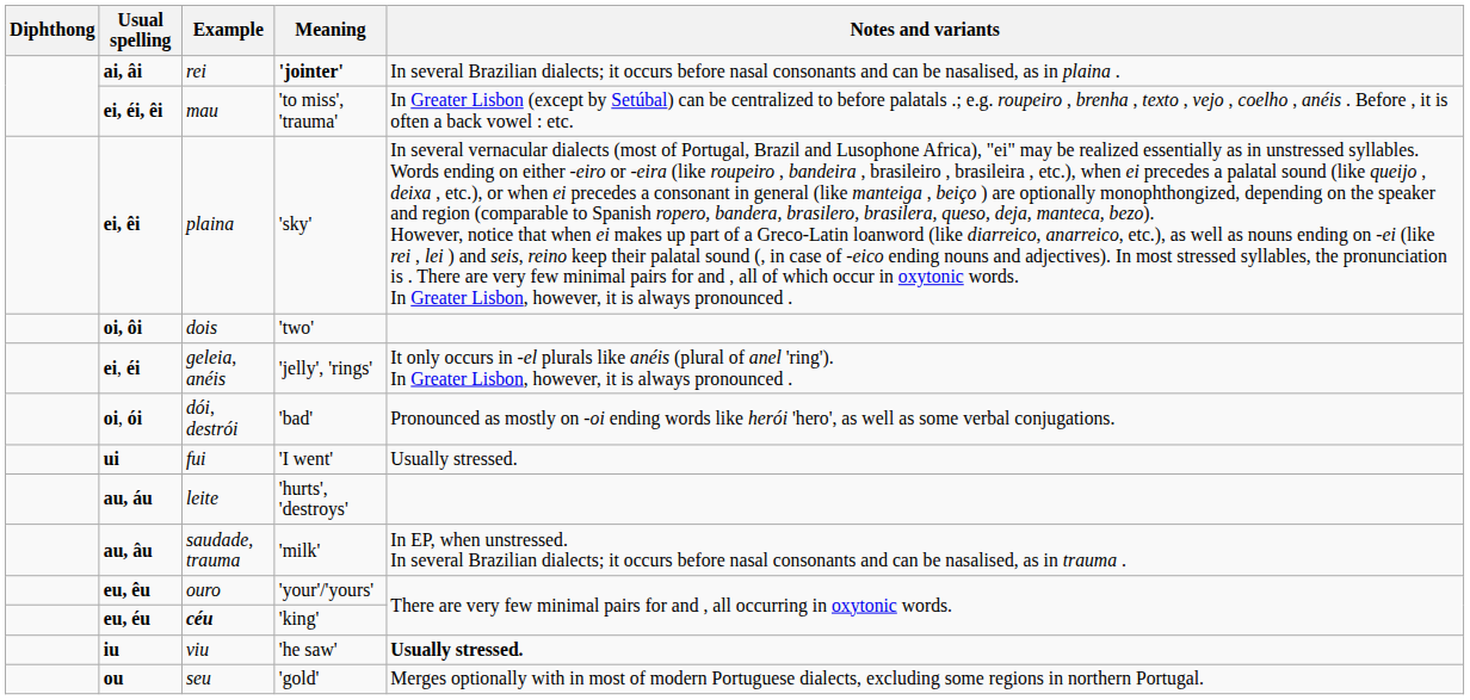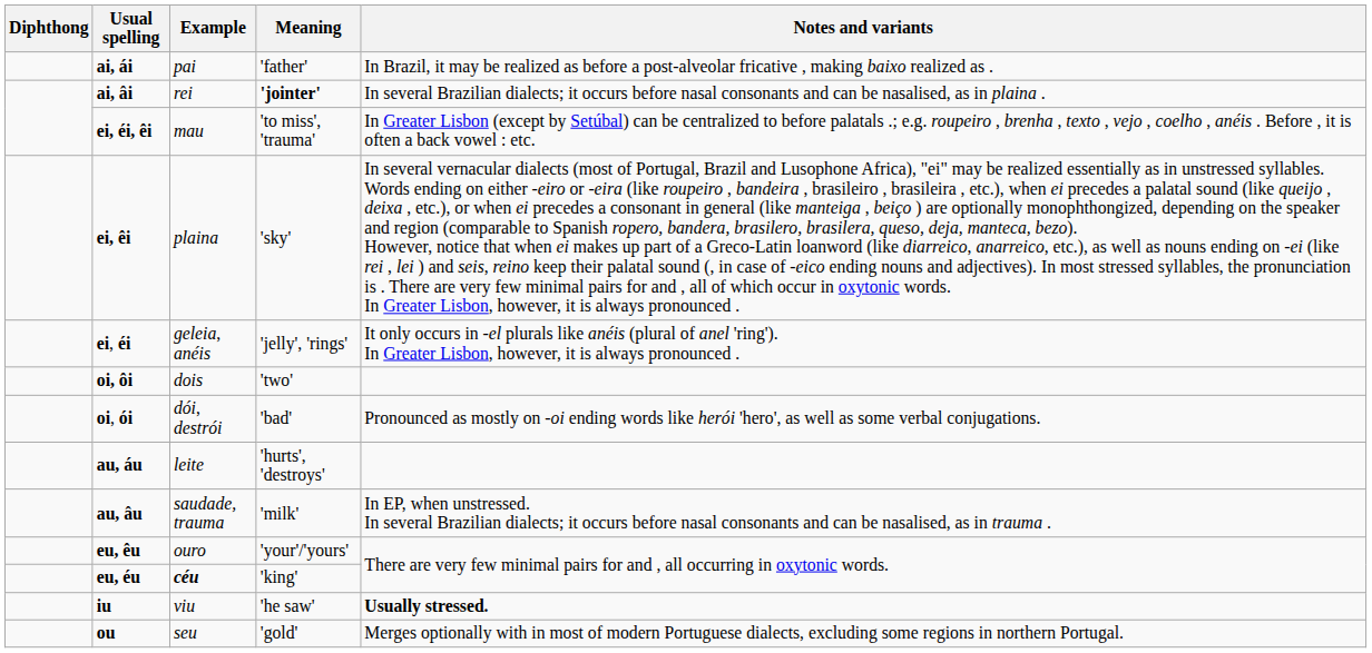+ row: ai, ái | pai | 'father' | In Brazil, it may be realized as before a post-alveolar fricative , making baixo realized as .
rows swapped: ei, éi <-> oi, ôi
- row: ui | fui | 'I went' | Usually stressed.
